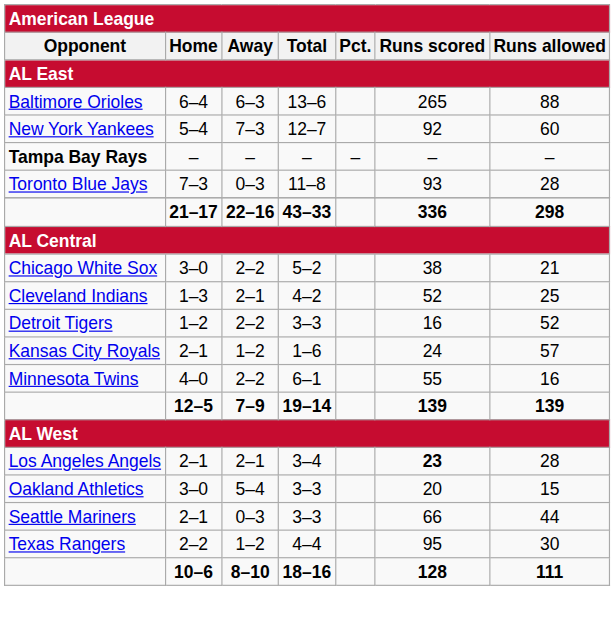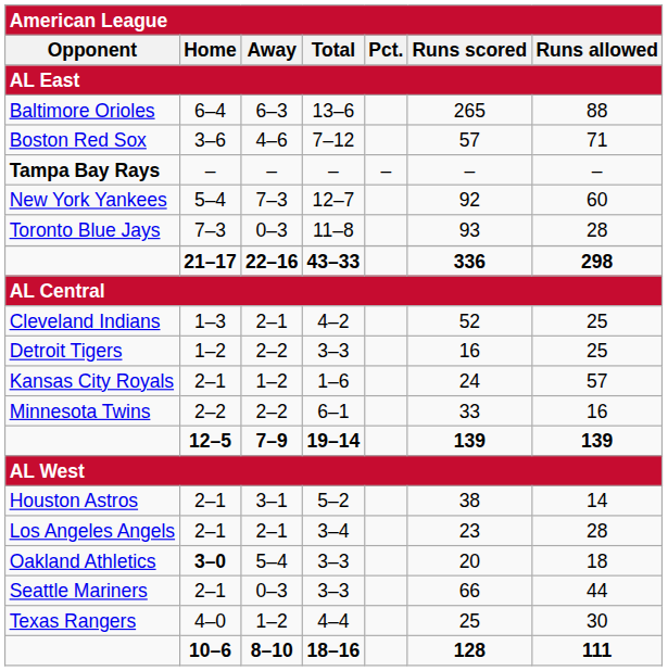+ row: Boston Red Sox | 3–6 | 4–6 | 7–12 | 57 | 71
rows swapped: New York Yankees <-> Tampa Bay Rays
- row: Chicago White Sox | 3–0 | 2–2 | 5–2 | 38 | 21
Detroit Tigers | Runs allowed: 52 -> 25
Minnesota Twins | Home: 4–0 -> 2–2
Minnesota Twins | Runs scored: 55 -> 33
+ row: Houston Astros | 2–1 | 3–1 | 5–2 | 38 | 14
Los Angeles Angels | Runs scored: bold -> normal
Oakland Athletics | Home: normal -> bold
Oakland Athletics | Runs allowed: 15 -> 18
Texas Rangers | Home: 2–2 -> 4–0
Texas Rangers | Runs scored: 95 -> 25
